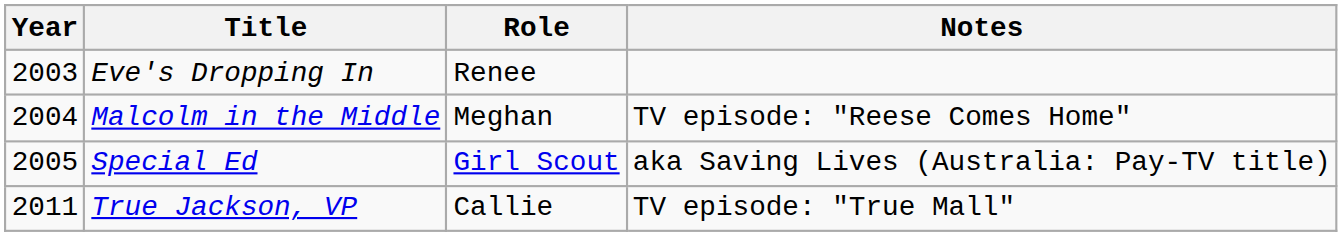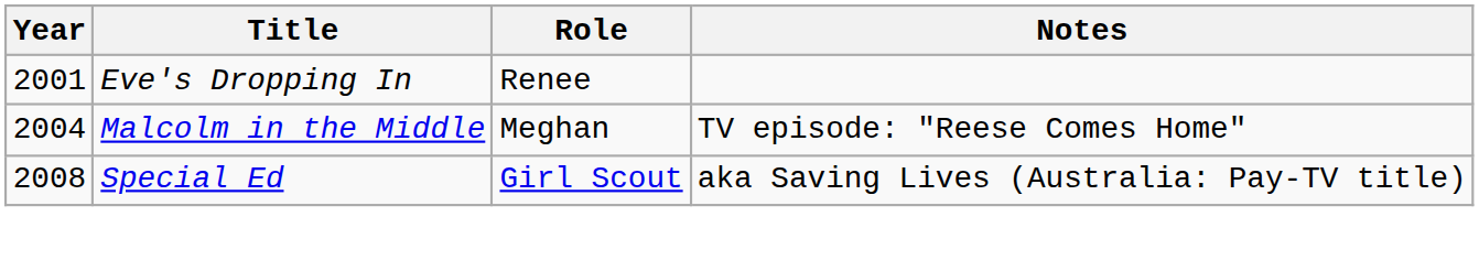Eve's Dropping In | Year: 2003 -> 2001
Special Ed | Year: 2005 -> 2008
- row: 2011 | True Jackson, VP | Callie | TV episode: "True Mall"
